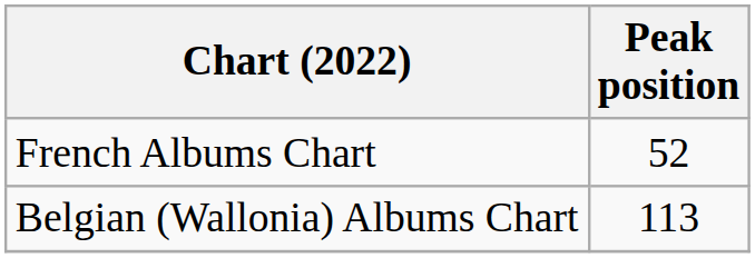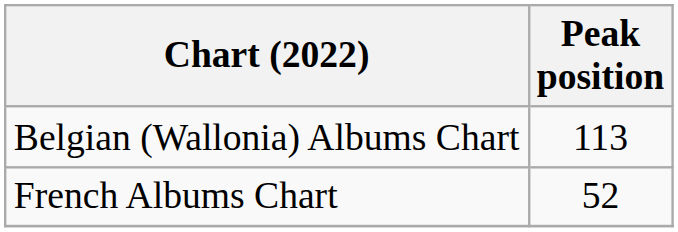rows swapped: Belgian (Wallonia) Albums Chart <-> French Albums Chart
